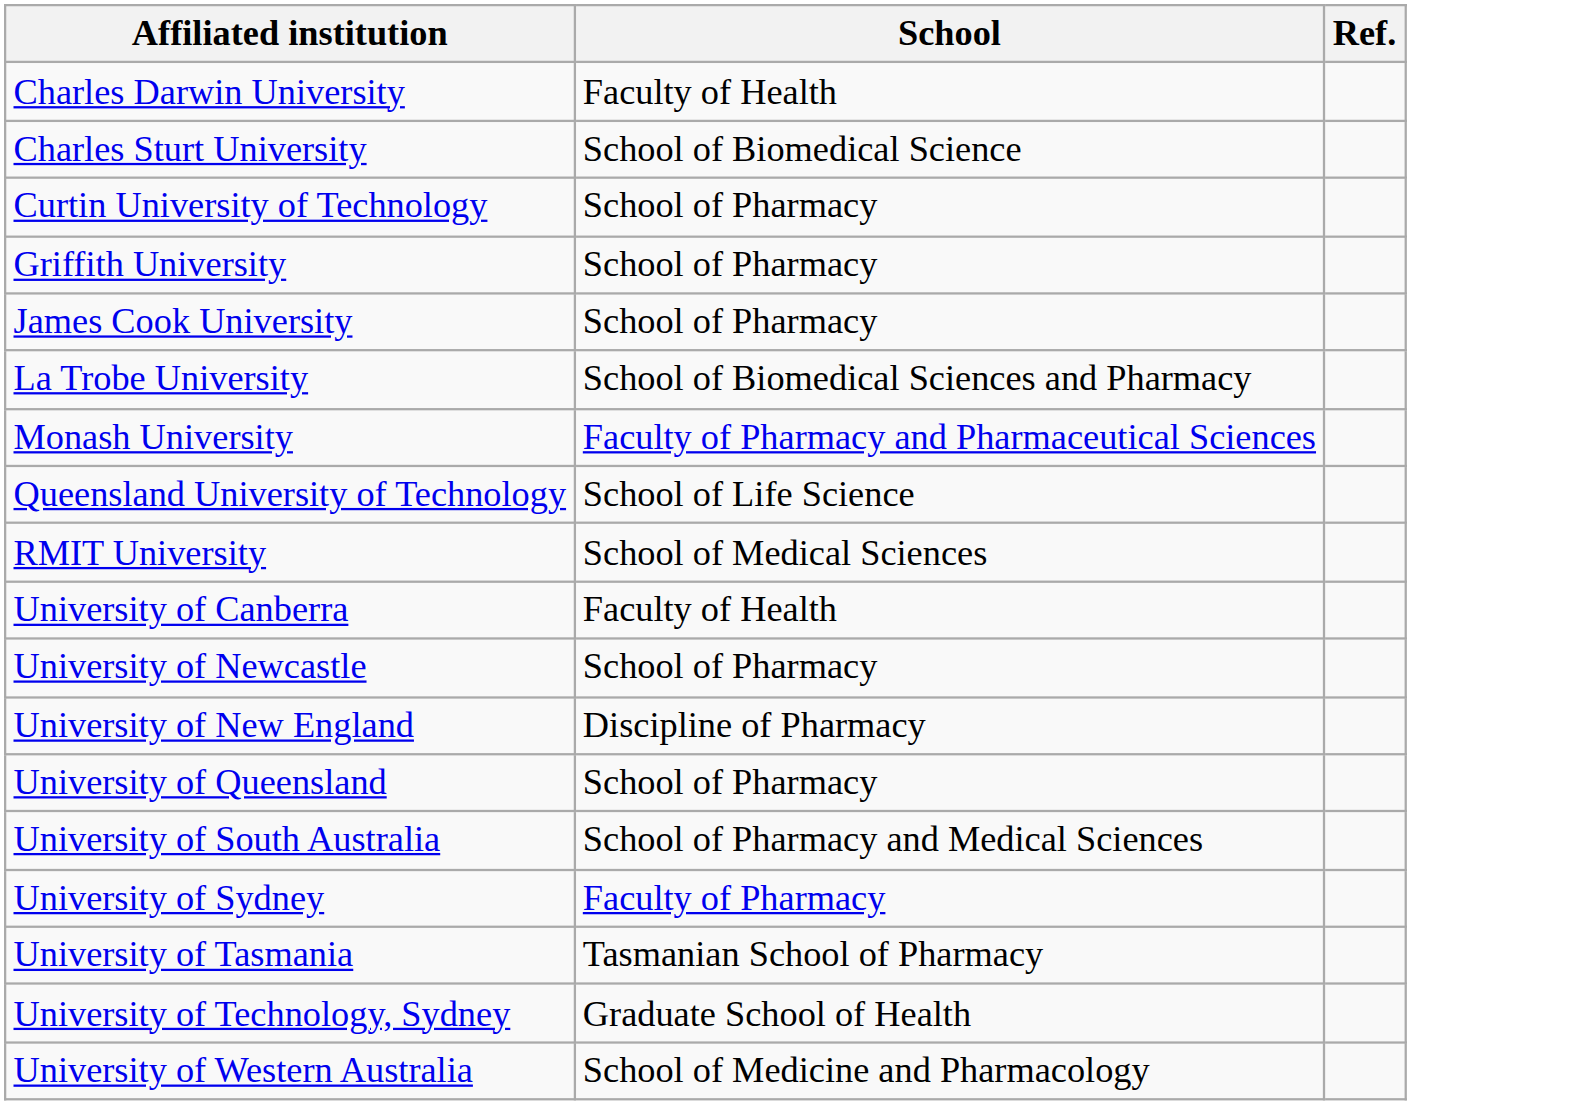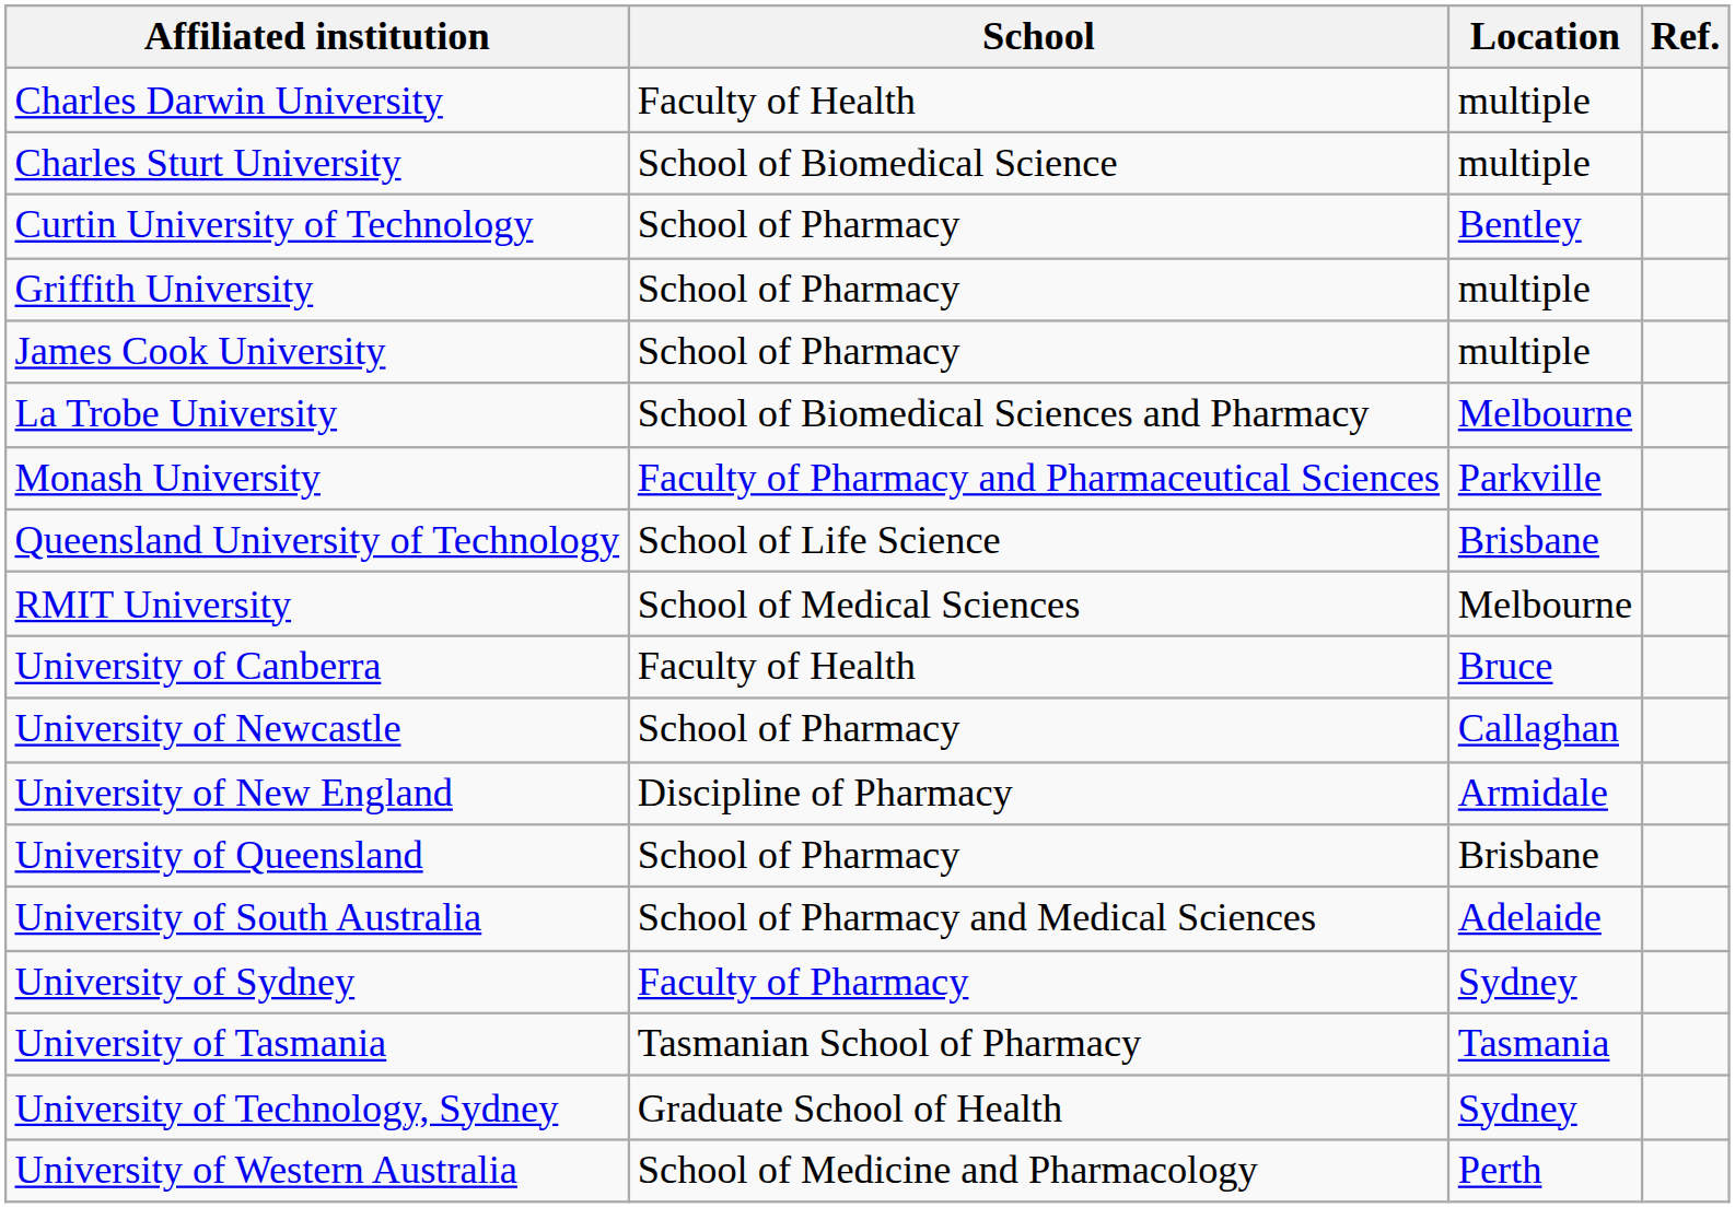+ column: Location | multiple | multiple | Bentley | multiple | multiple | Melbourne | Parkville | Brisbane | Melbourne | Bruce | Callaghan | Armidale | Brisbane | Adelaide | Sydney | Tasmania | Sydney | Perth
